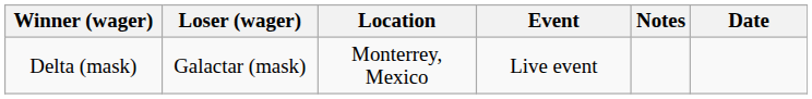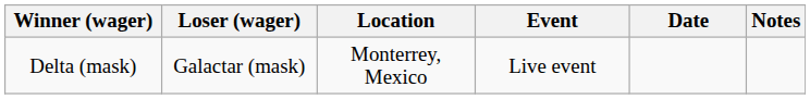columns swapped: Date <-> Notes
